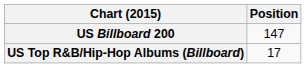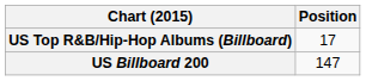rows swapped: US Billboard 200 <-> US Top R&B/Hip-Hop Albums (Billboard)
